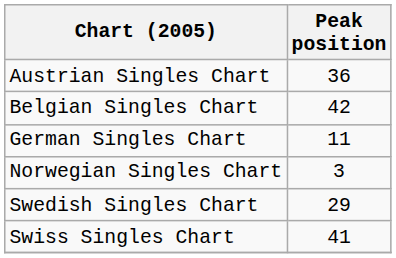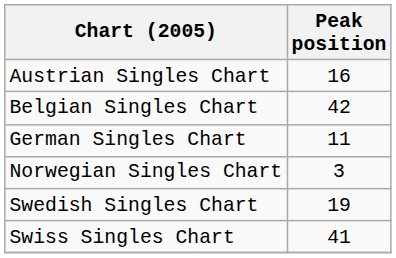Austrian Singles Chart | Peak position: 36 -> 16
Swedish Singles Chart | Peak position: 29 -> 19
